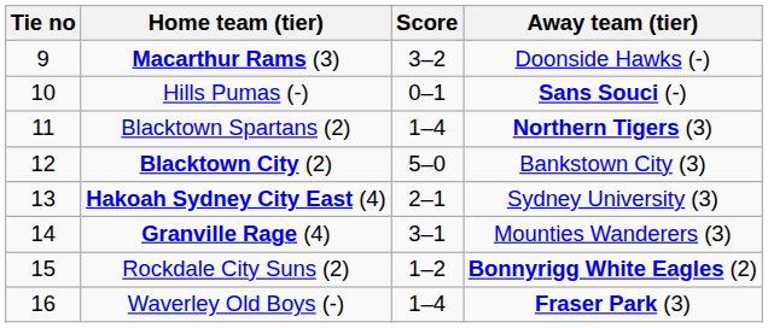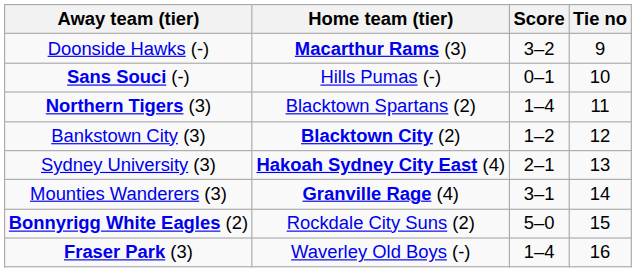columns swapped: Tie no <-> Away team (tier)
Blacktown City (2) | Score: 5–0 -> 1–2
Rockdale City Suns (2) | Score: 1–2 -> 5–0
